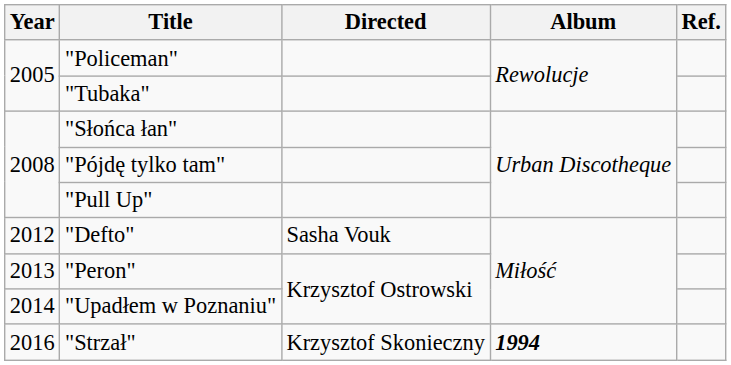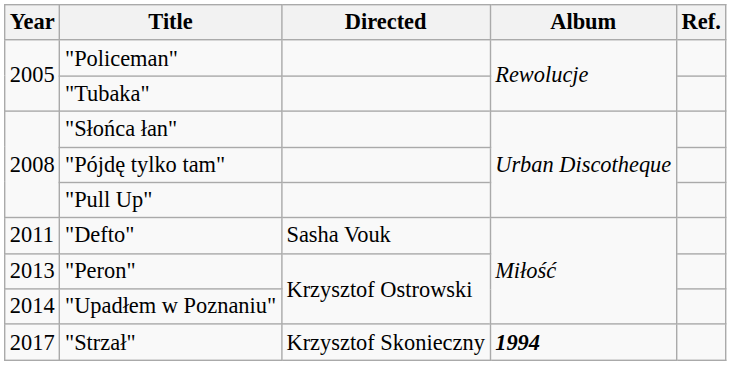"Defto" | Year: 2012 -> 2011
"Strzał" | Year: 2016 -> 2017
